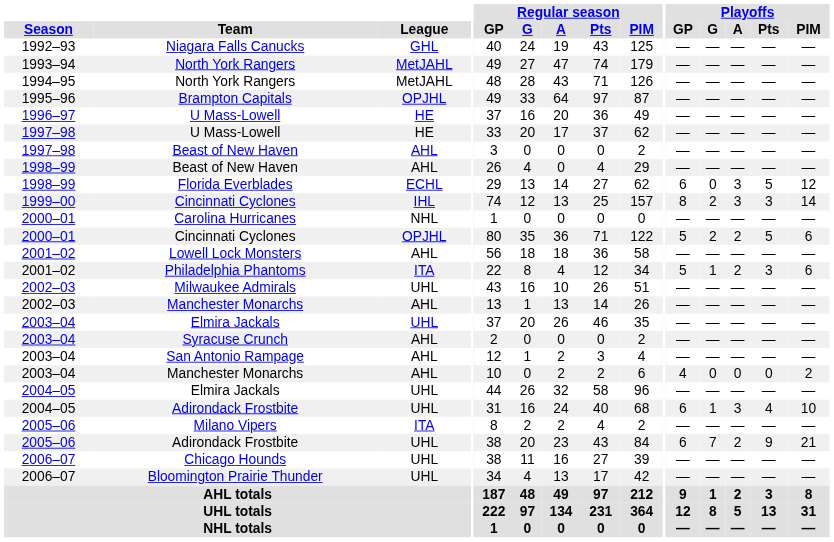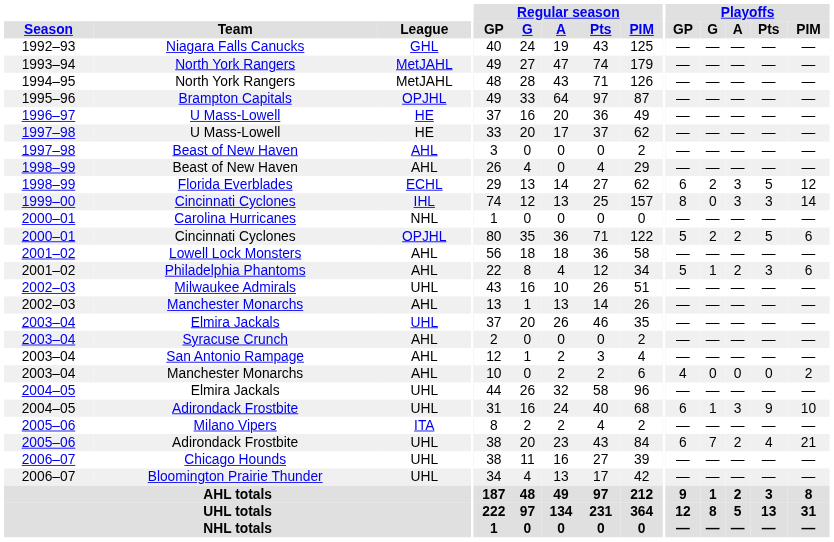Florida Everblades | Playoffs / G: 0 -> 2
1999–00 / Cincinnati Cyclones | Playoffs / G: 2 -> 0
Philadelphia Phantoms | League: ITA -> AHL
2004–05 / Adirondack Frostbite | Playoffs / Pts: 4 -> 9
2005–06 / Adirondack Frostbite | Playoffs / Pts: 9 -> 4
